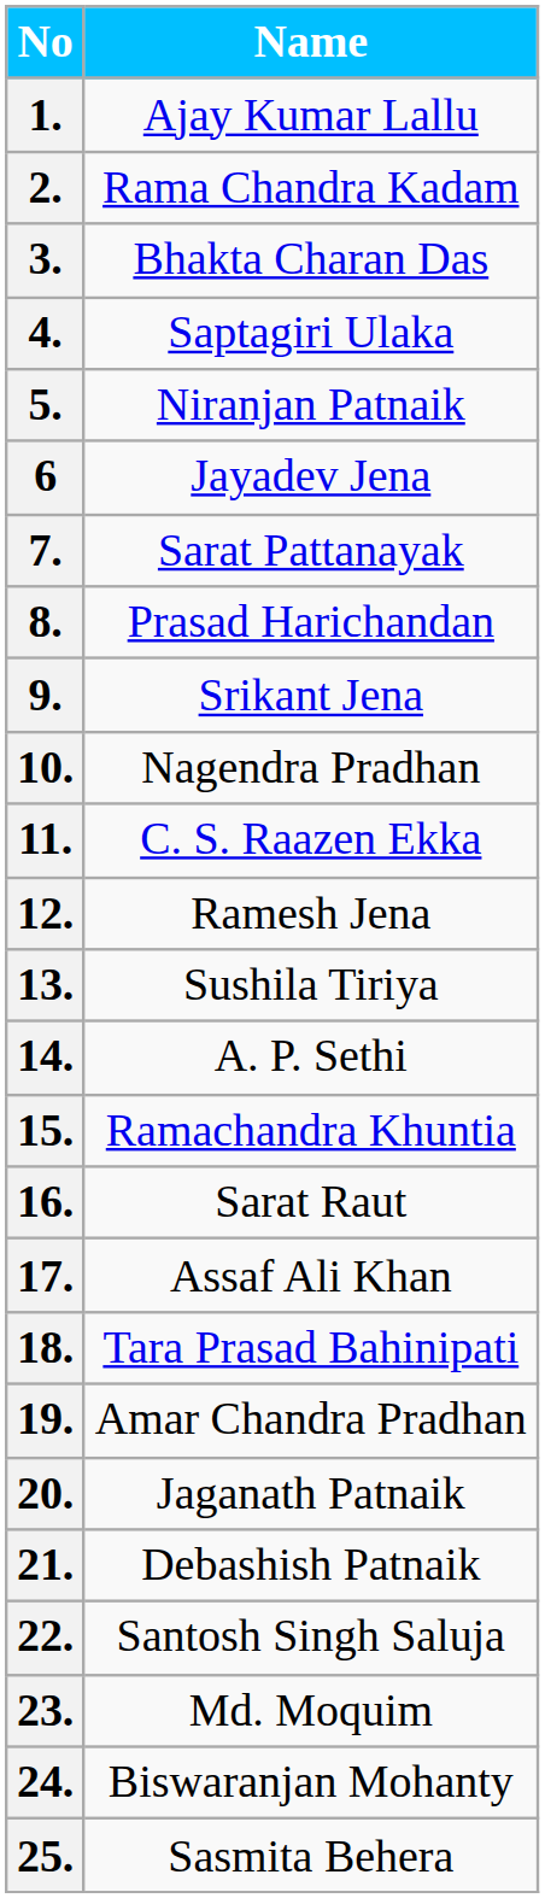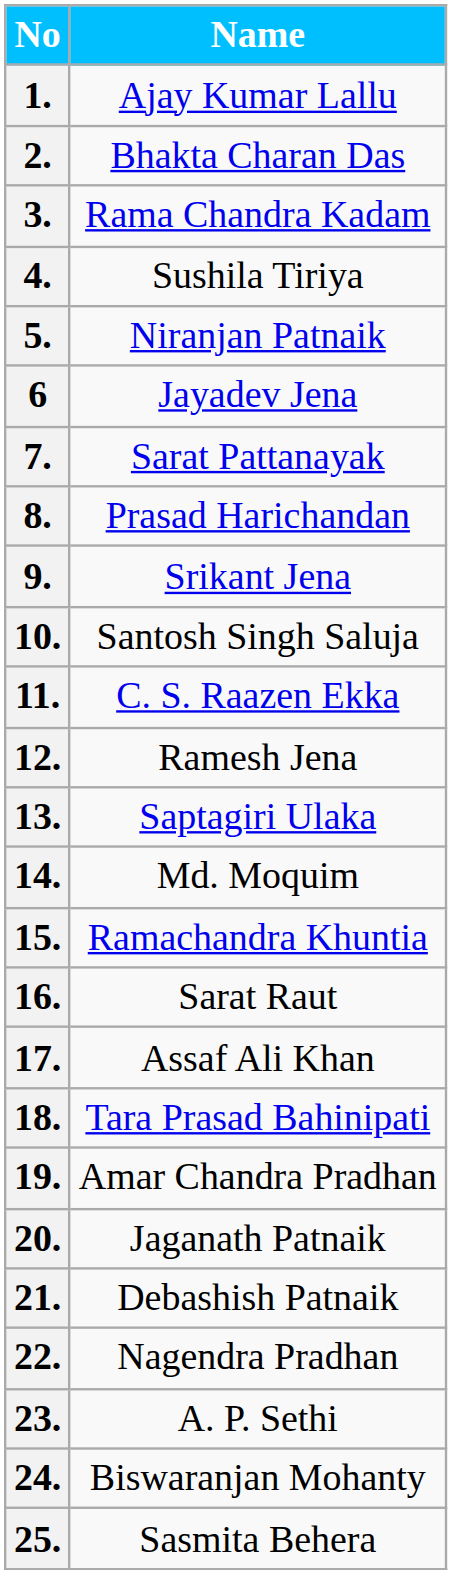2. | Name: Rama Chandra Kadam -> Bhakta Charan Das
3. | Name: Bhakta Charan Das -> Rama Chandra Kadam
4. | Name: Saptagiri Ulaka -> Sushila Tiriya
10. | Name: Nagendra Pradhan -> Santosh Singh Saluja
13. | Name: Sushila Tiriya -> Saptagiri Ulaka
14. | Name: A. P. Sethi -> Md. Moquim
22. | Name: Santosh Singh Saluja -> Nagendra Pradhan
23. | Name: Md. Moquim -> A. P. Sethi
